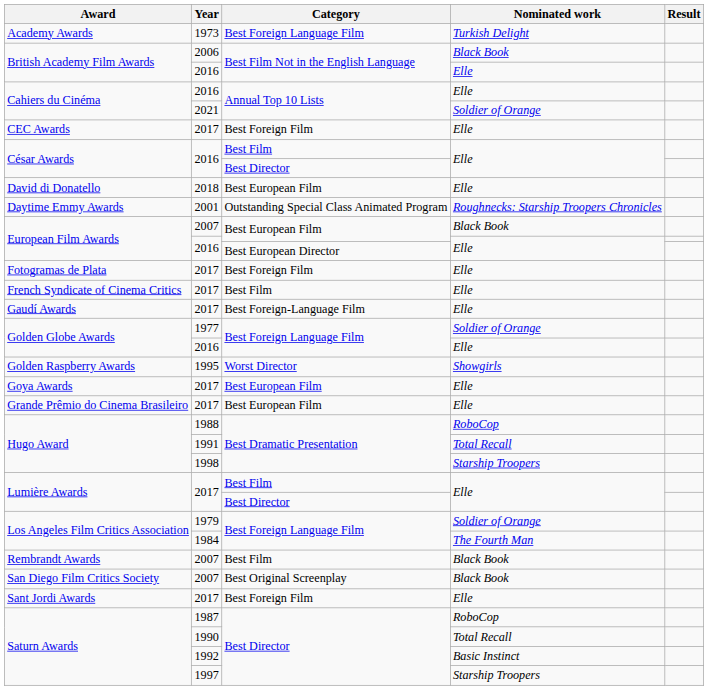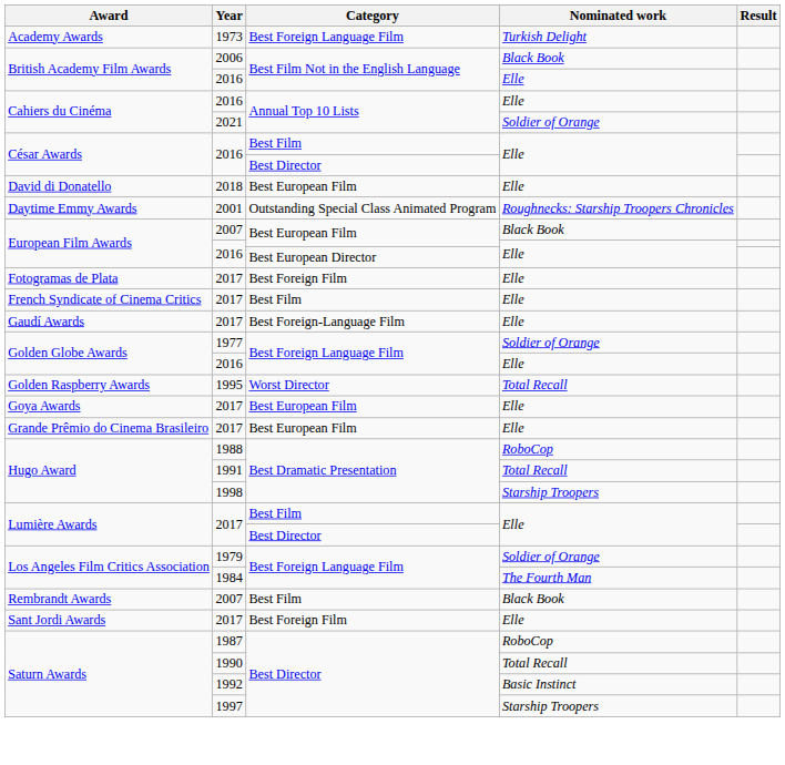- row: CEC Awards | 2017 | Best Foreign Film | Elle
Golden Raspberry Awards | Nominated work: Showgirls -> Total Recall
- row: San Diego Film Critics Society | 2007 | Best Original Screenplay | Black Book
